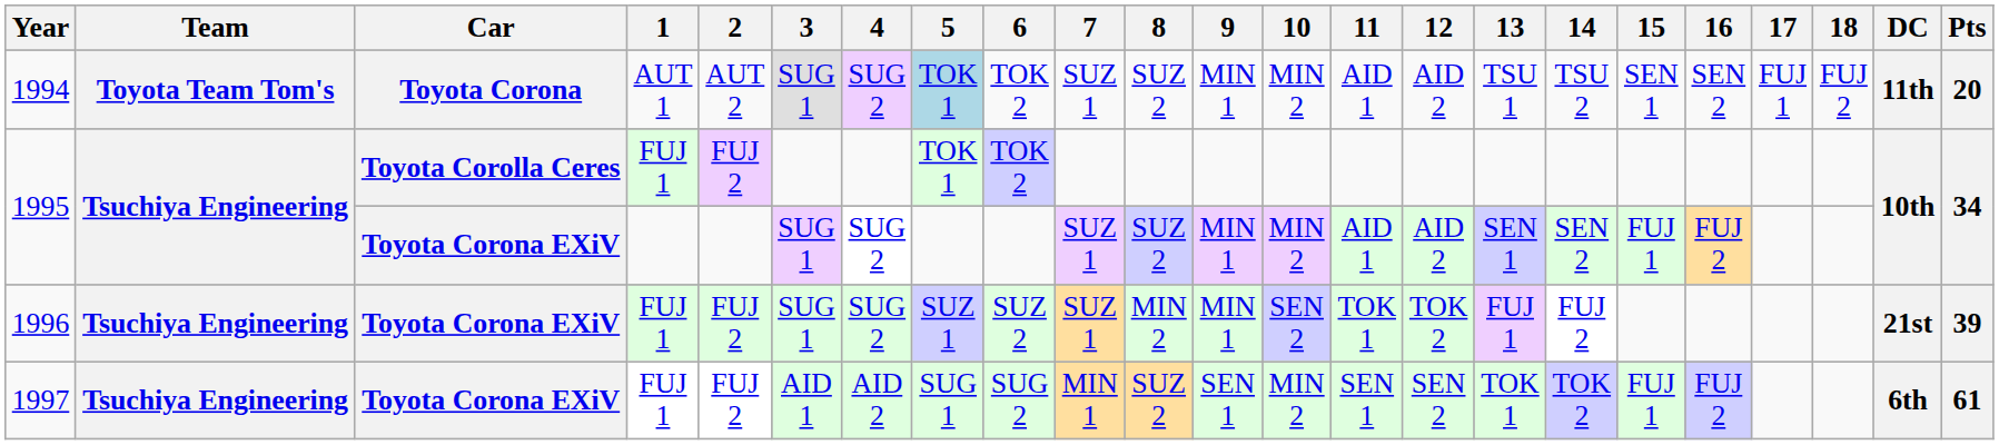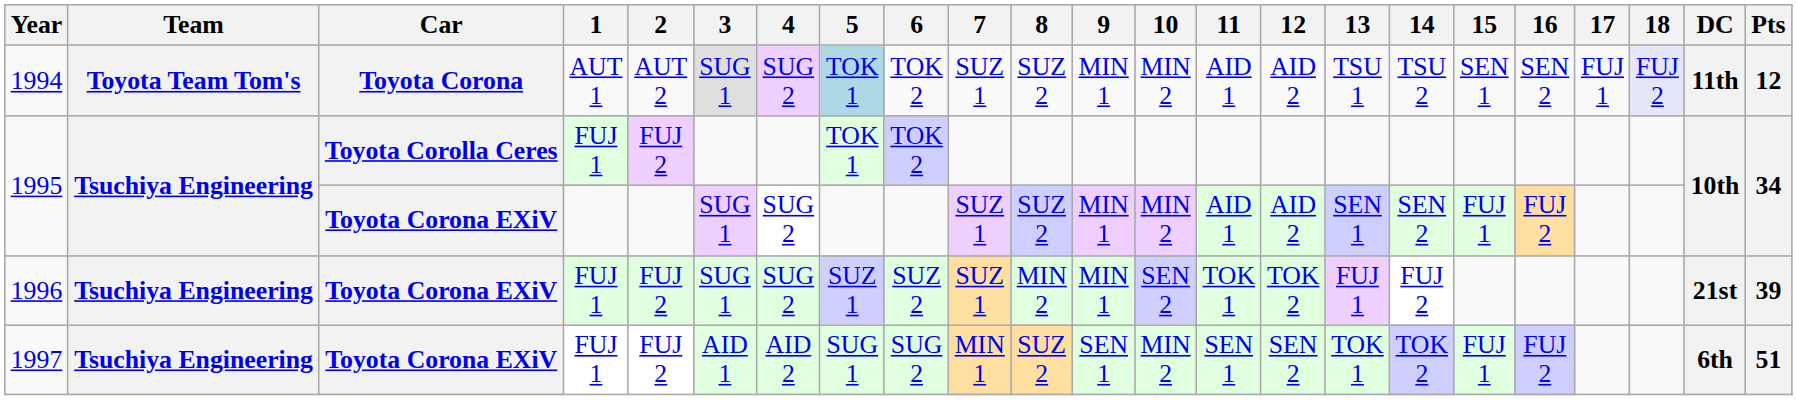1994 | 18: no background -> lavender background
1994 | Pts: 20 -> 12
1997 | Pts: 61 -> 51
